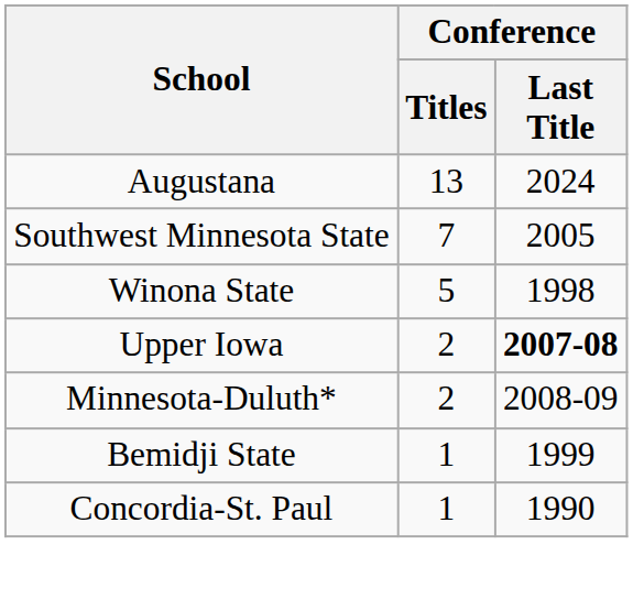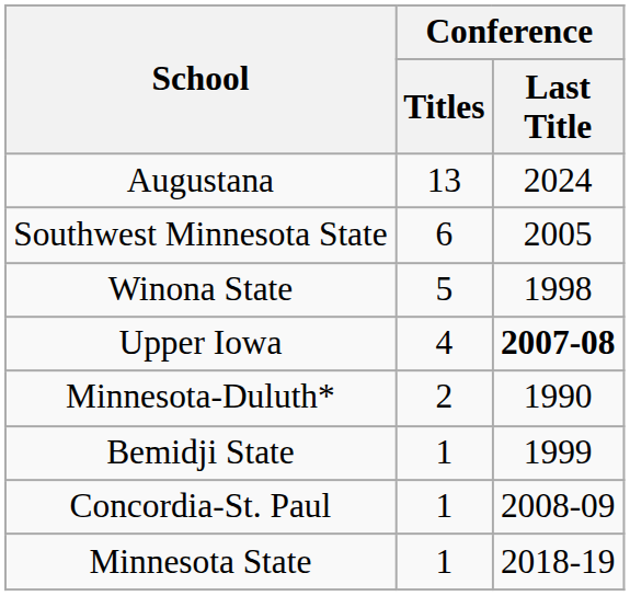Southwest Minnesota State | Conference / Titles: 7 -> 6
Upper Iowa | Conference / Titles: 2 -> 4
Minnesota-Duluth* | Conference / Last Title: 2008-09 -> 1990
Concordia-St. Paul | Conference / Last Title: 1990 -> 2008-09
+ row: Minnesota State | 1 | 2018-19
